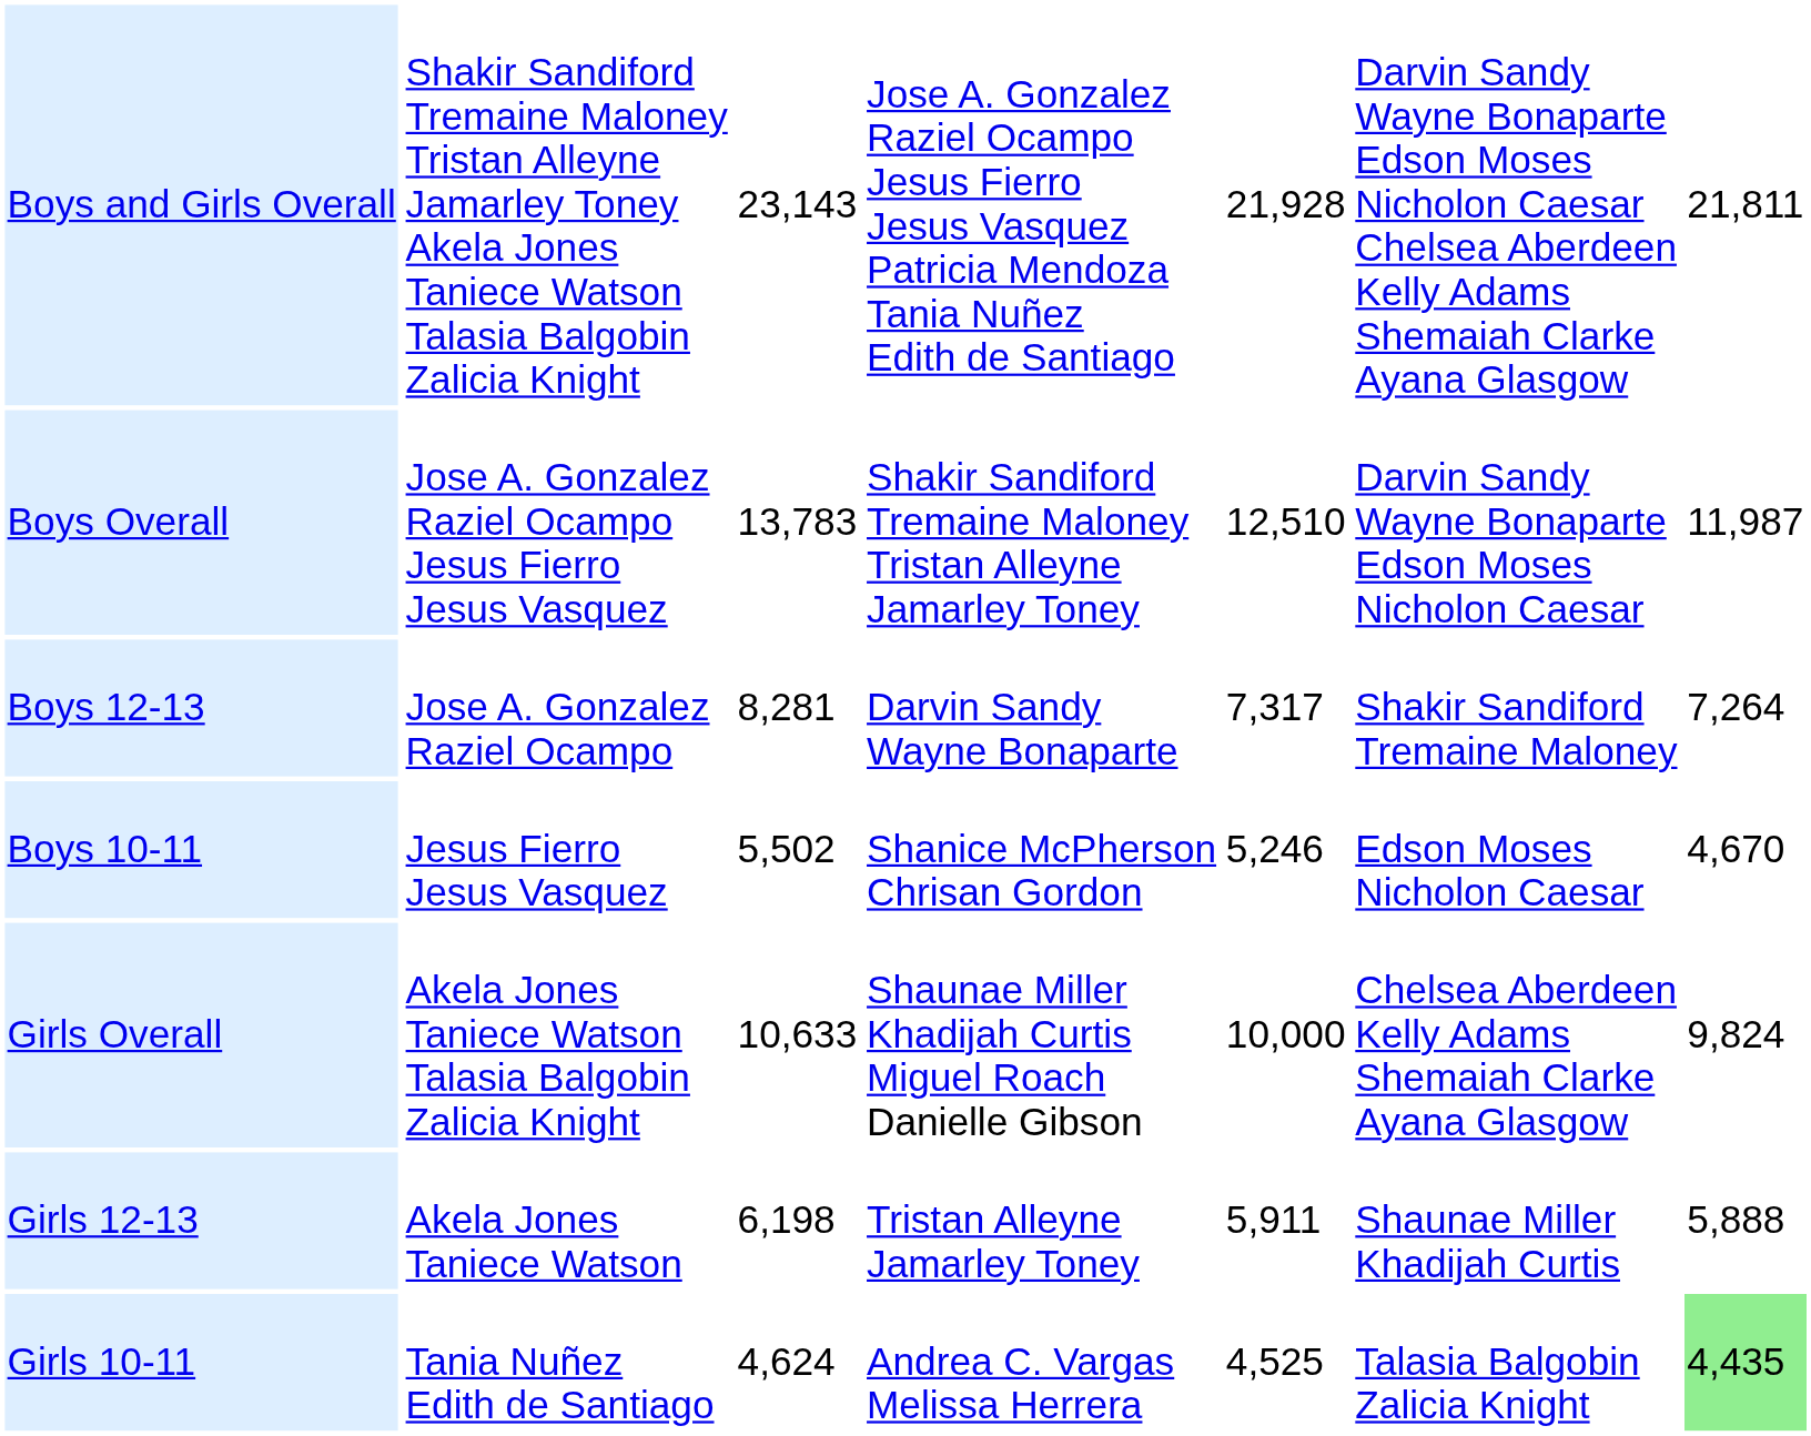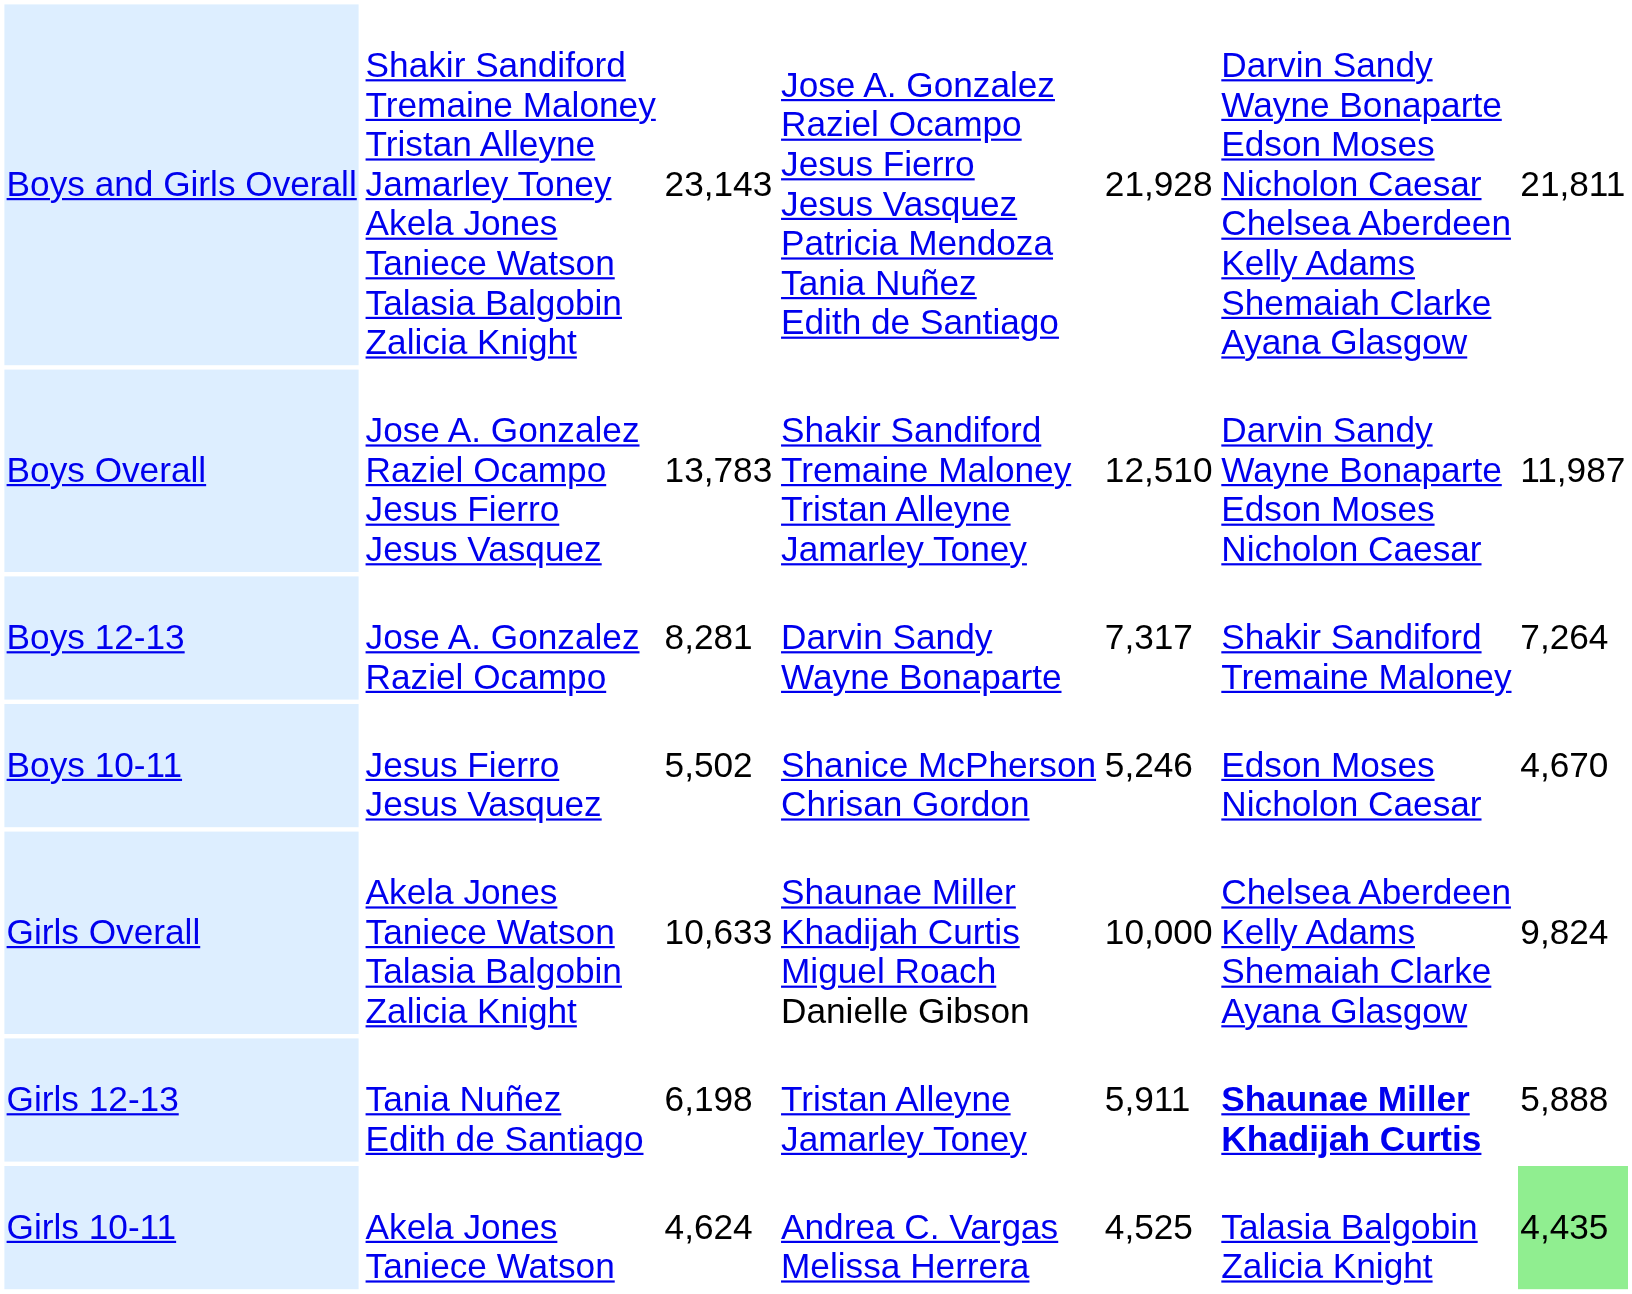Girls 12-13 | column 2: Akela Jones Taniece Watson -> Tania Nuñez Edith de Santiago
Girls 12-13 | column 6: normal -> bold
Girls 10-11 | column 2: Tania Nuñez Edith de Santiago -> Akela Jones Taniece Watson
